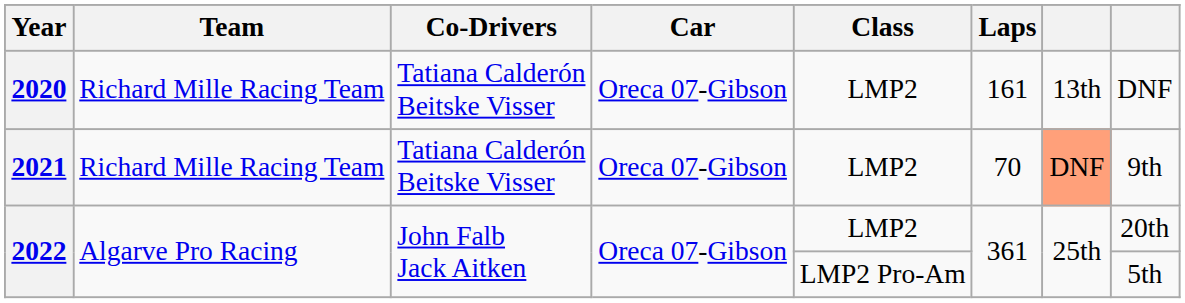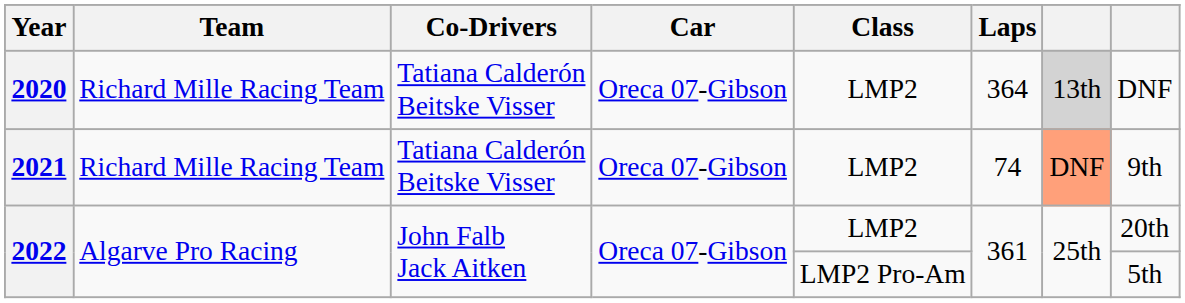2020 | Laps: 161 -> 364
2020 | column 7: no background -> lightgrey background
2021 | Laps: 70 -> 74
